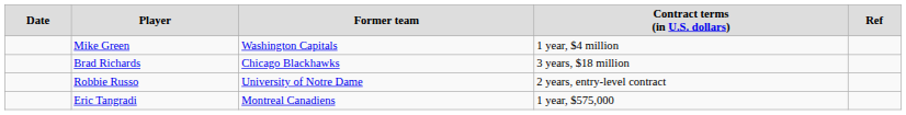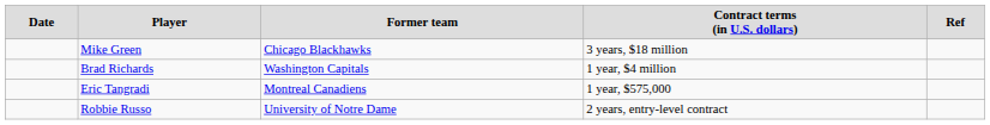Mike Green | column 3: Washington Capitals -> Chicago Blackhawks
Mike Green | column 4: 1 year, $4 million -> 3 years, $18 million
Brad Richards | column 3: Chicago Blackhawks -> Washington Capitals
Brad Richards | column 4: 3 years, $18 million -> 1 year, $4 million
rows swapped: Eric Tangradi <-> Robbie Russo
